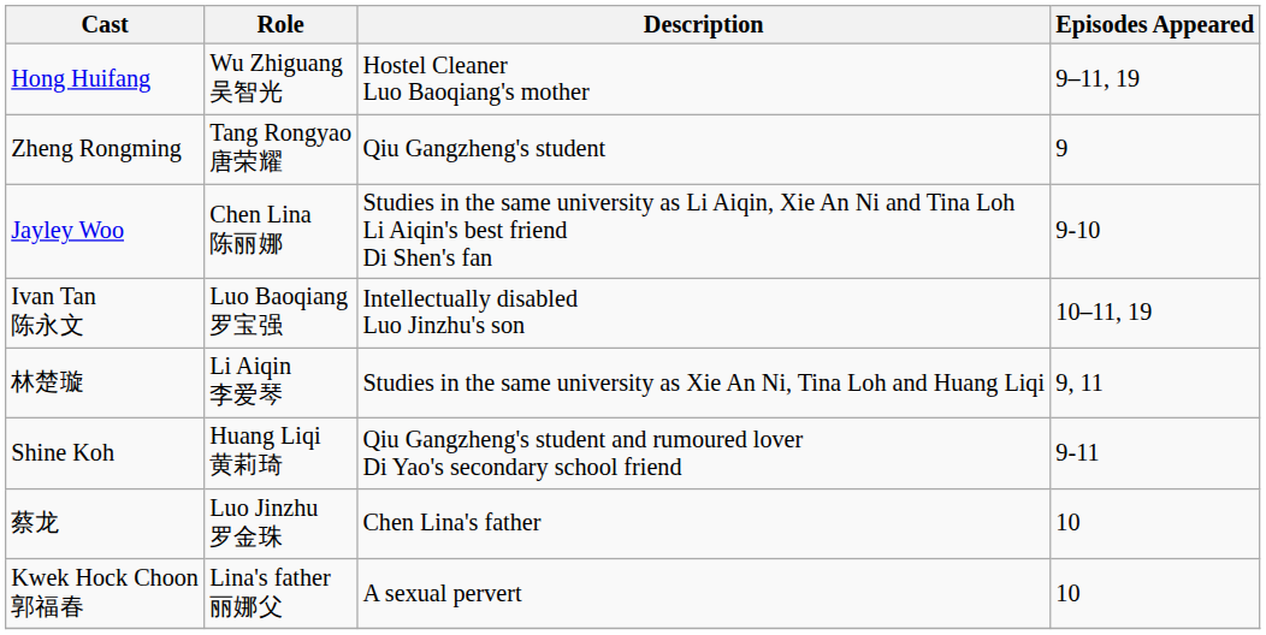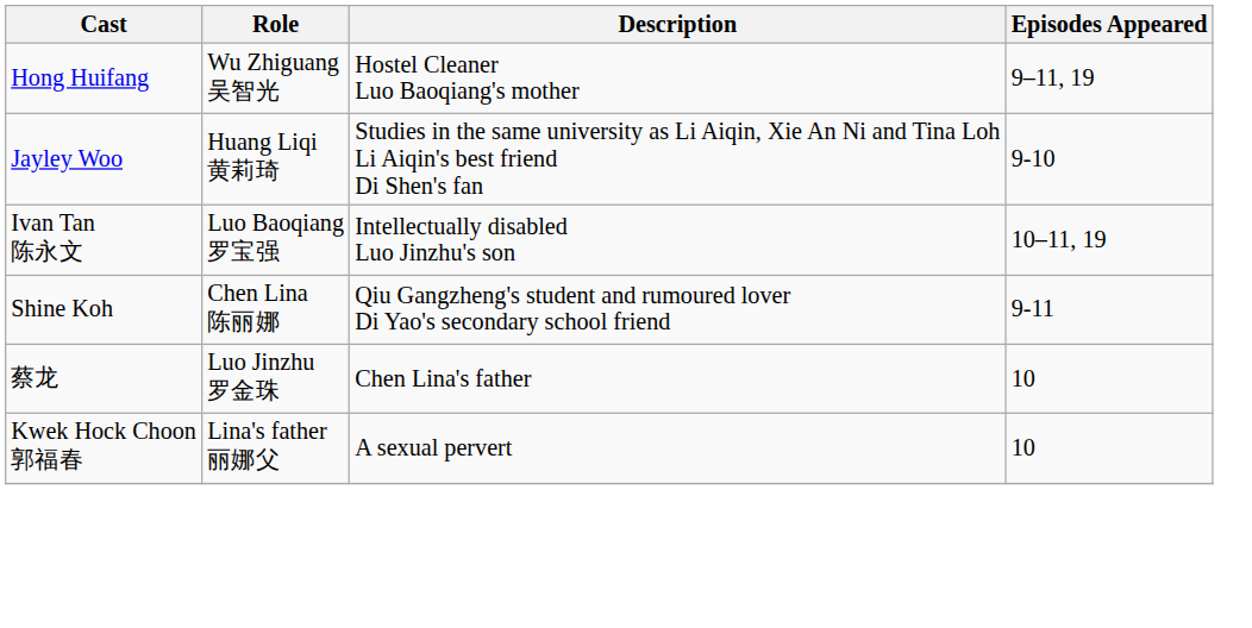- row: Zheng Rongming | Tang Rongyao 唐荣耀 | Qiu Gangzheng's student | 9
Jayley Woo | Role: Chen Lina 陈丽娜 -> Huang Liqi 黄莉琦
- row: 林楚璇 | Li Aiqin 李爱琴 | Studies in the same university as Xie An Ni, Tina Loh and Huang Liqi | 9, 11
Shine Koh | Role: Huang Liqi 黄莉琦 -> Chen Lina 陈丽娜
